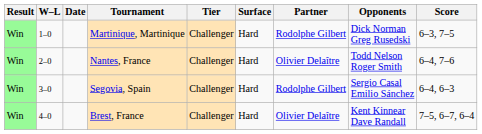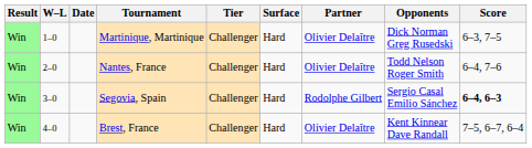Martinique, Martinique | Partner: Rodolphe Gilbert -> Olivier Delaître
Segovia, Spain | Score: normal -> bold
